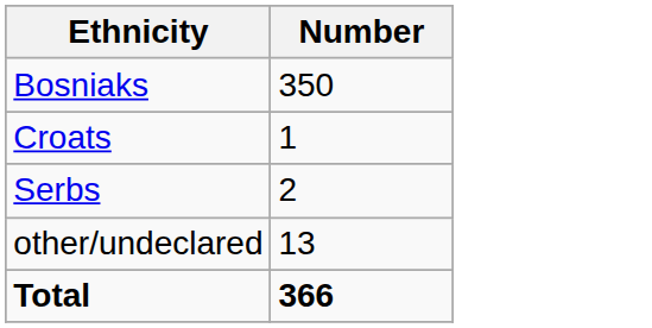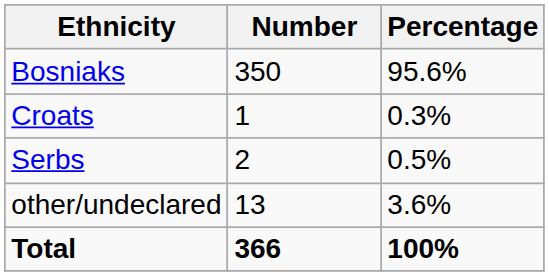+ column: Percentage | 95.6% | 0.3% | 0.5% | 3.6% | 100%
